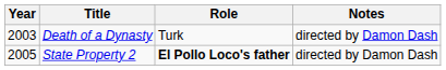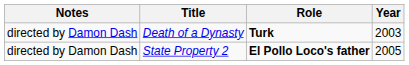columns swapped: Year <-> Notes
Death of a Dynasty | Role: normal -> bold
